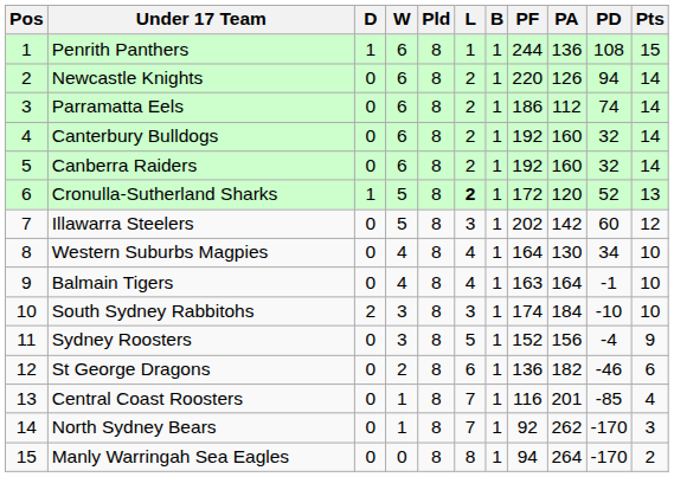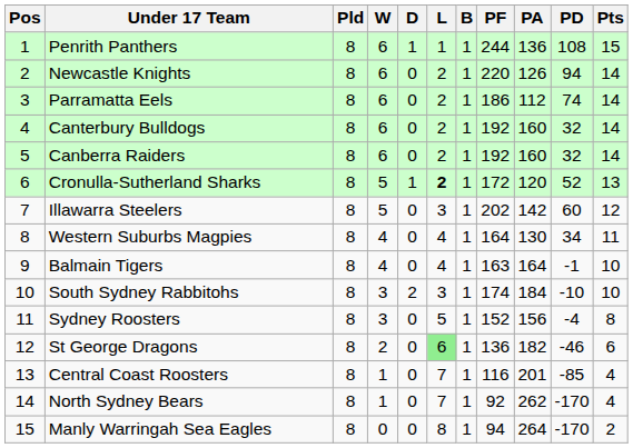columns swapped: Pld <-> D
Western Suburbs Magpies | Pts: 10 -> 11
Sydney Roosters | Pts: 9 -> 8
St George Dragons | L: no background -> lightgreen background
North Sydney Bears | Pts: 3 -> 4
